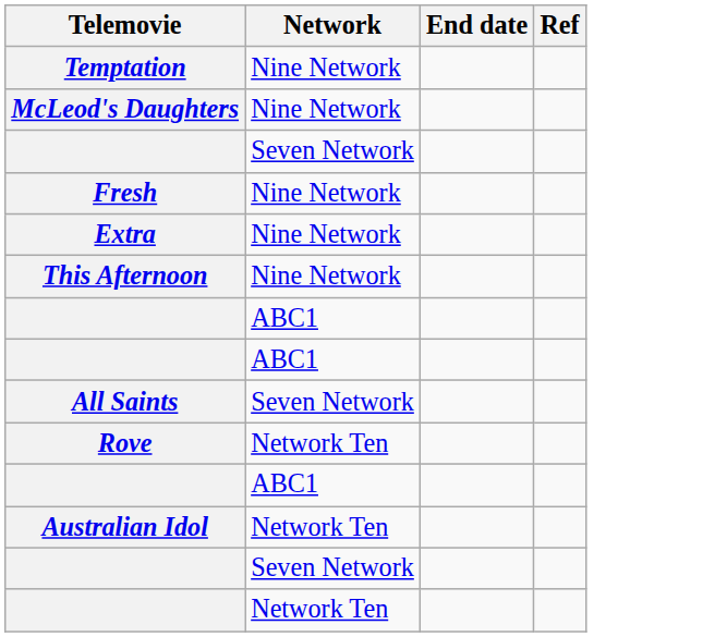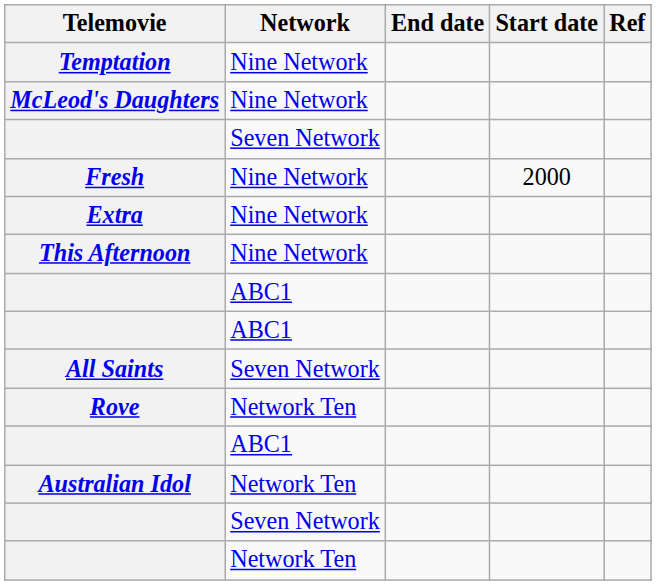+ column: Start date | 2000
